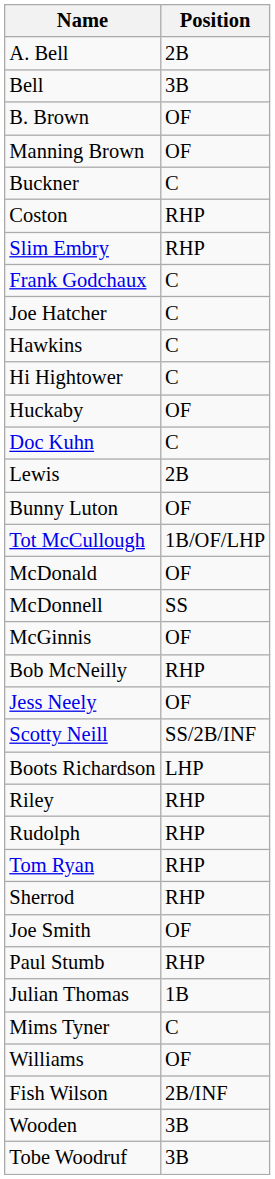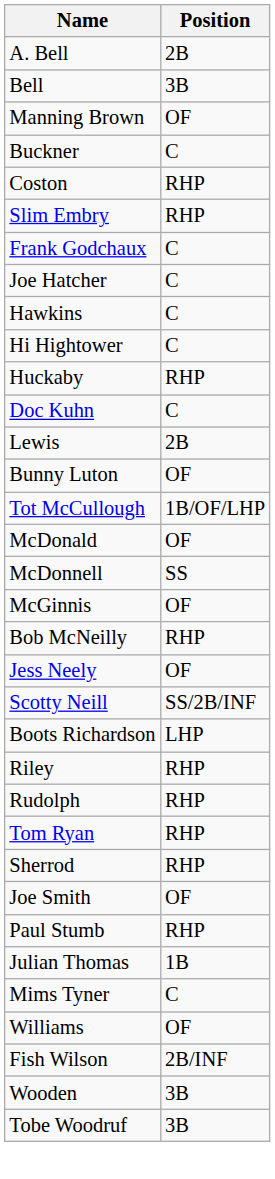- row: B. Brown | OF
Huckaby | Position: OF -> RHP
